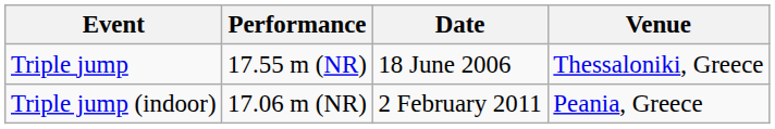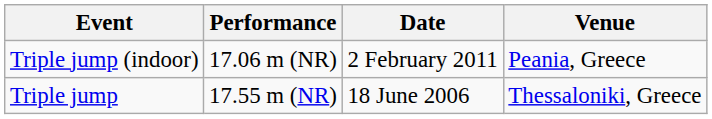rows swapped: Triple jump <-> Triple jump (indoor)
